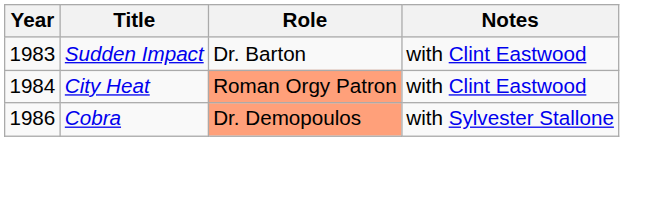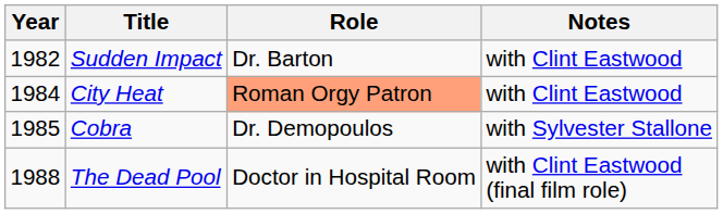Sudden Impact | Year: 1983 -> 1982
Cobra | Year: 1986 -> 1985
Cobra | Role: lightsalmon background -> no background
+ row: 1988 | The Dead Pool | Doctor in Hospital Room | with Clint Eastwood (final film role)
